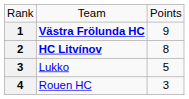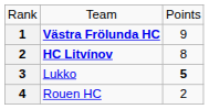Lukko | column 3: normal -> bold
Rouen HC | column 3: 3 -> 2
